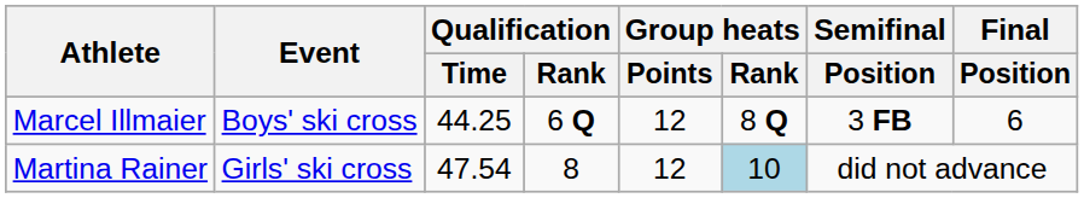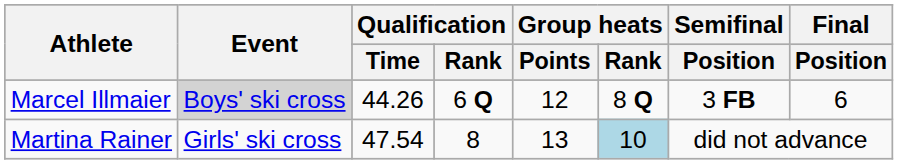Marcel Illmaier | Event: no background -> lightgrey background
Marcel Illmaier | Qualification / Time: 44.25 -> 44.26
Martina Rainer | Group heats / Points: 12 -> 13
